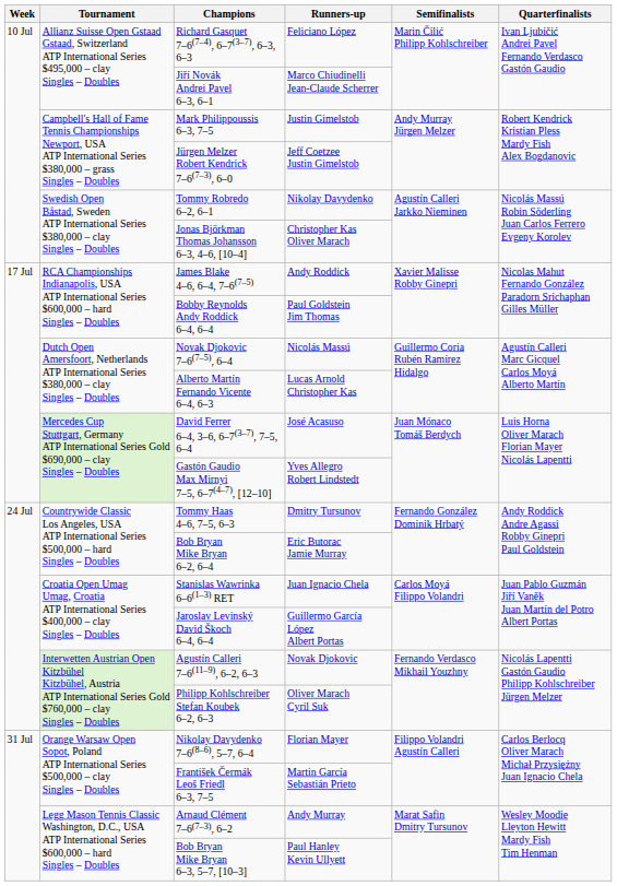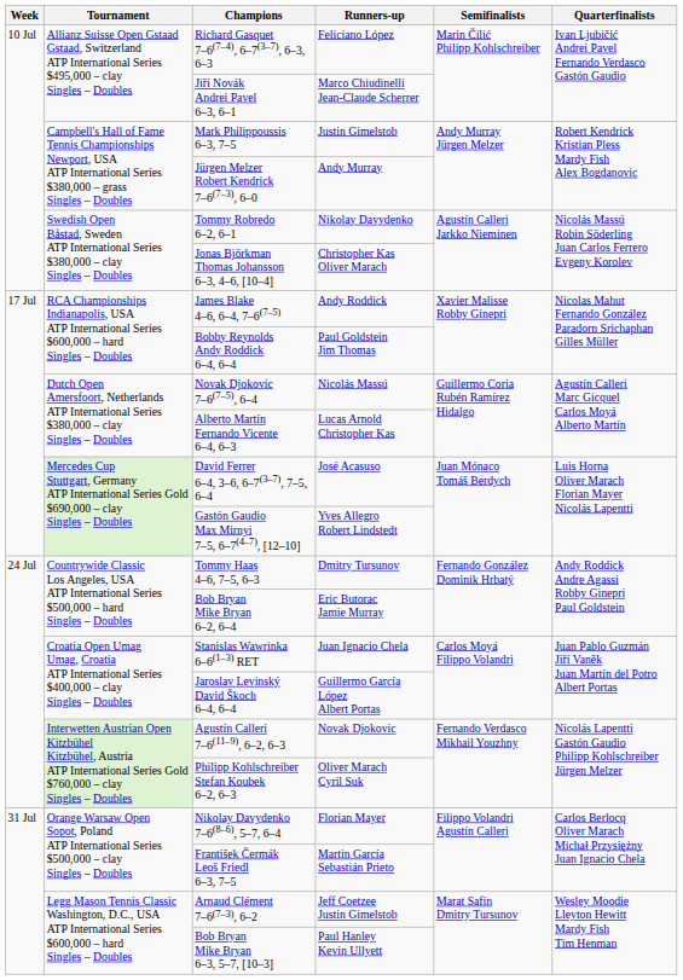Jürgen Melzer Robert Kendrick 7–6(7–3), 6–0 | Runners-up: Jeff Coetzee Justin Gimelstob -> Andy Murray
Arnaud Clément 7–6(7–3), 6–2 | Runners-up: Andy Murray -> Jeff Coetzee Justin Gimelstob
